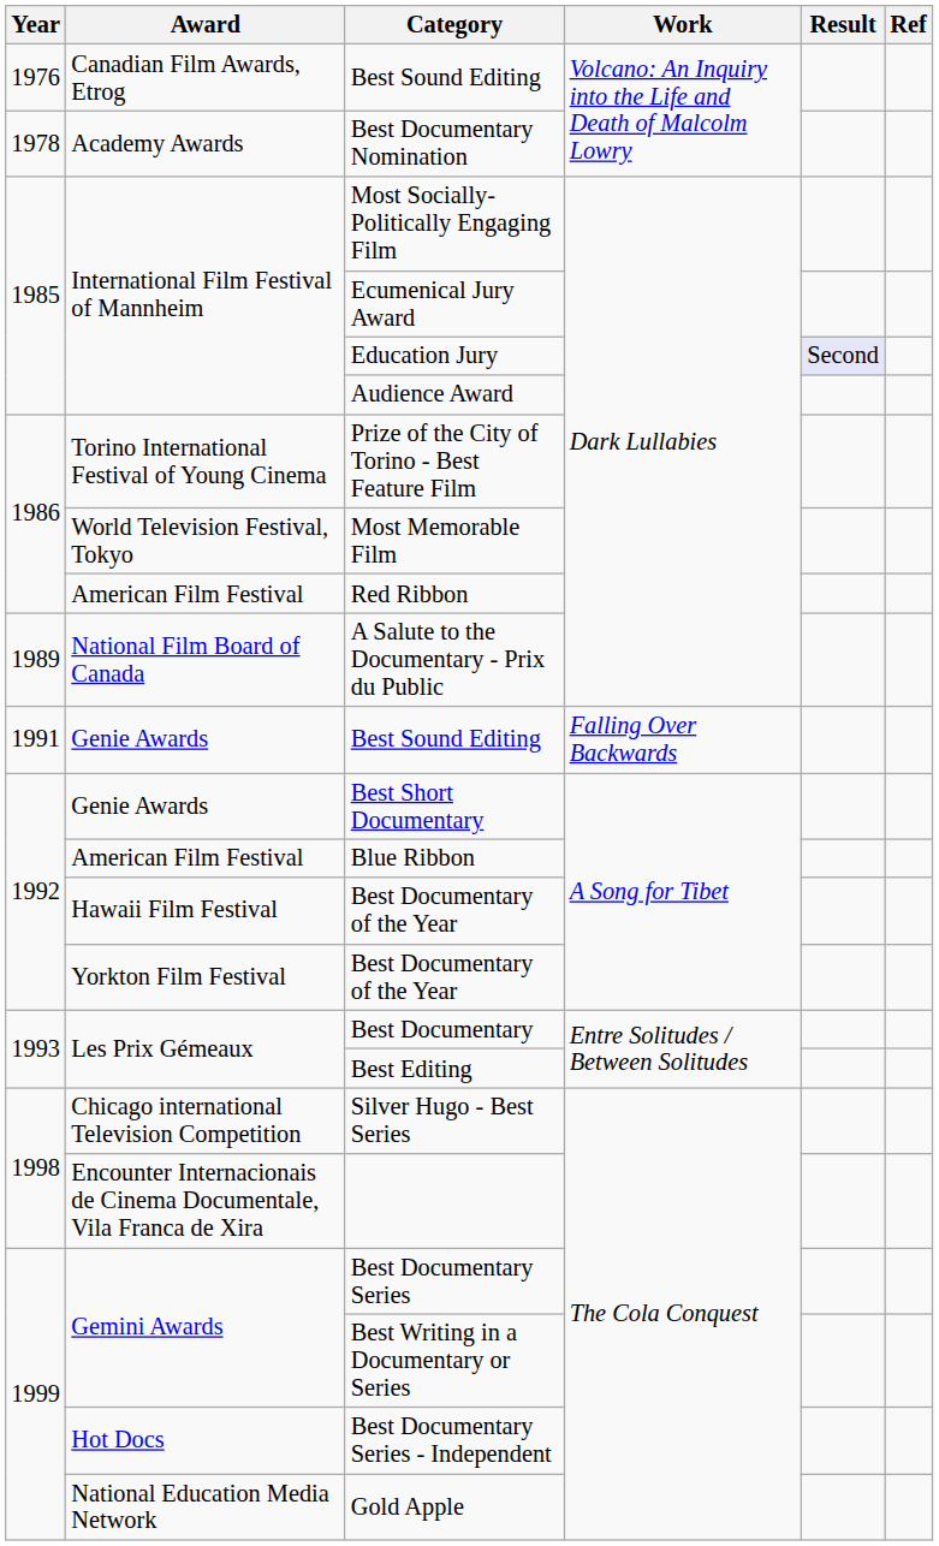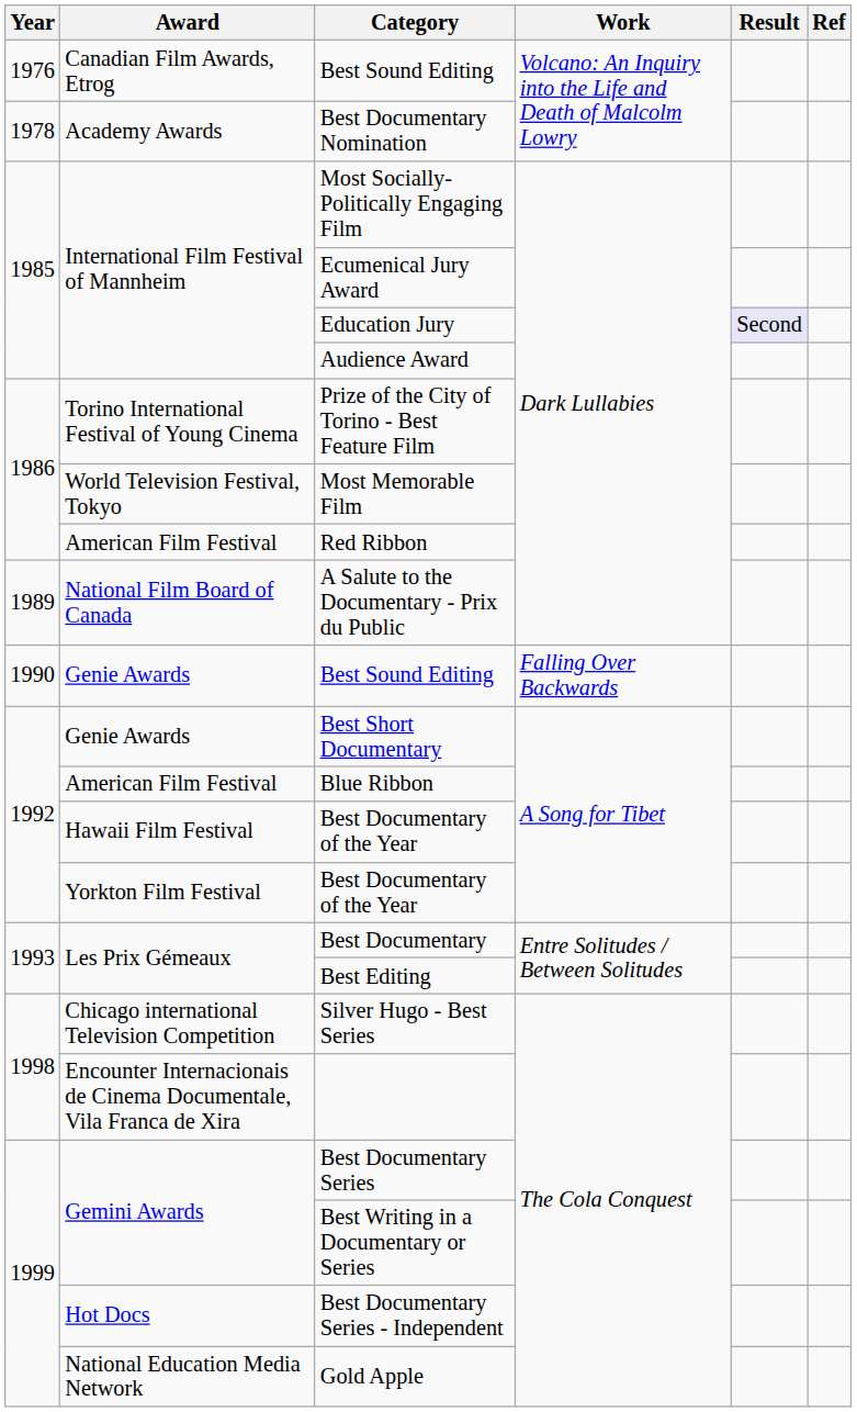Genie Awards / Best Sound Editing | Year: 1991 -> 1990
